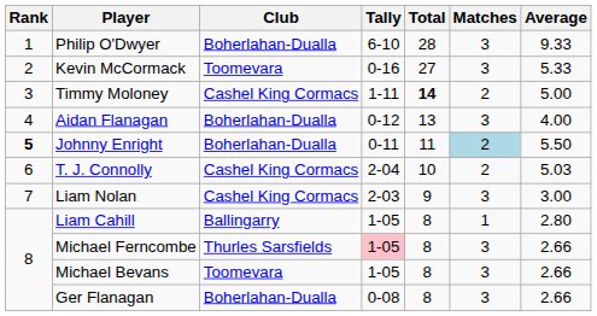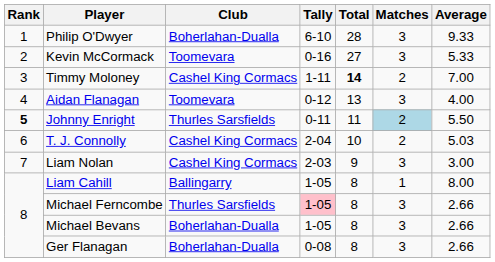Timmy Moloney | Average: 5.00 -> 7.00
Aidan Flanagan | Club: Boherlahan-Dualla -> Toomevara
Johnny Enright | Club: Boherlahan-Dualla -> Thurles Sarsfields
Liam Cahill | Average: 2.80 -> 8.00
Michael Bevans | Club: Toomevara -> Boherlahan-Dualla
